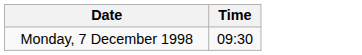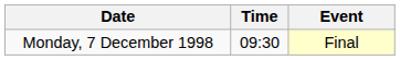+ column: Event | Final
